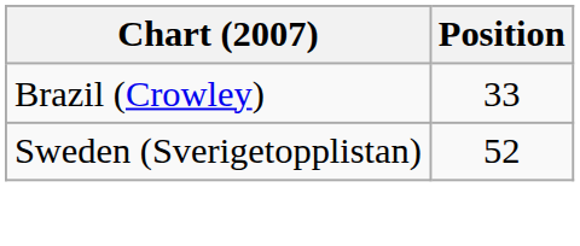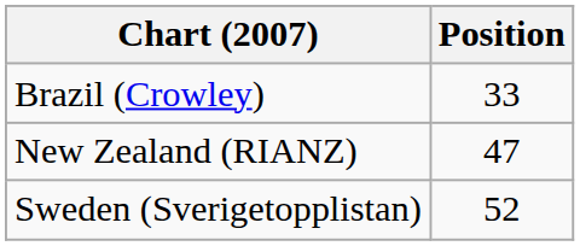+ row: New Zealand (RIANZ) | 47
